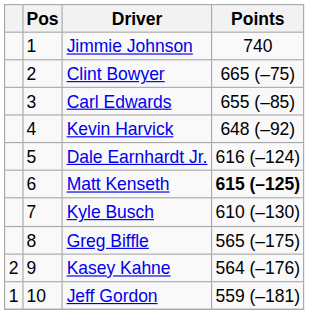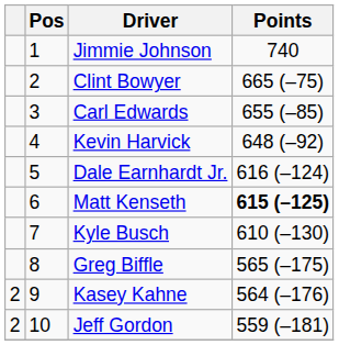Jeff Gordon | column 1: 1 -> 2
